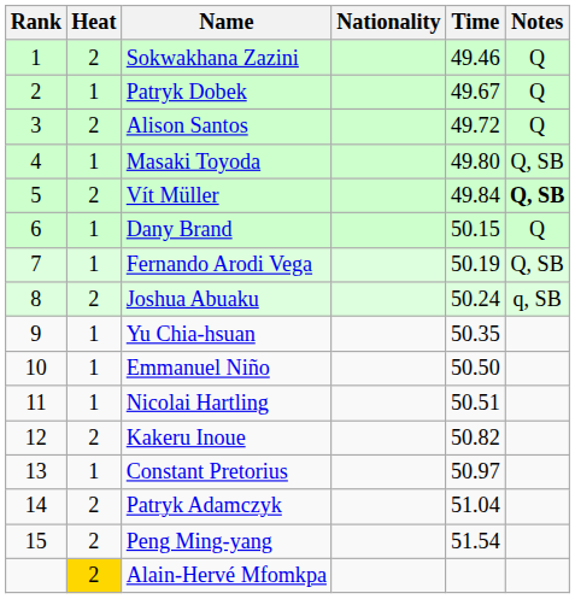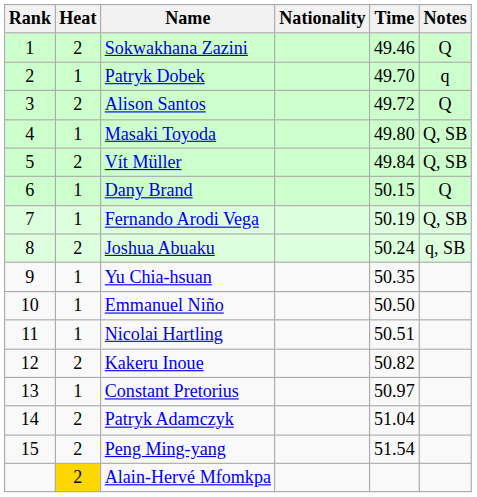Patryk Dobek | Time: 49.67 -> 49.70
Patryk Dobek | Notes: Q -> q
Vít Müller | Notes: bold -> normal
